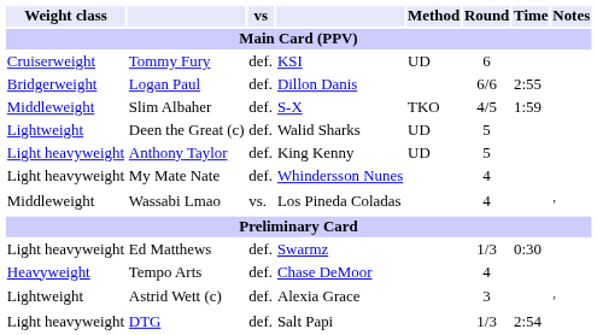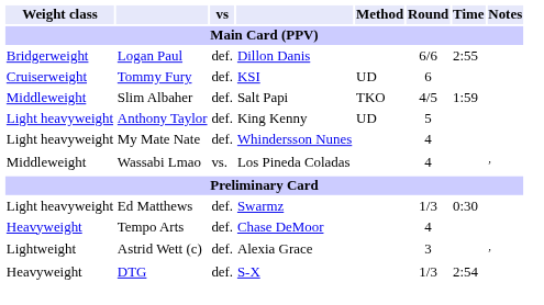rows swapped: Tommy Fury <-> Logan Paul
Slim Albaher | column 4: S-X -> Salt Papi
- row: Lightweight | Deen the Great (c) | def. | Walid Sharks | UD | 5
DTG | Weight class: Light heavyweight -> Heavyweight
DTG | column 4: Salt Papi -> S-X
